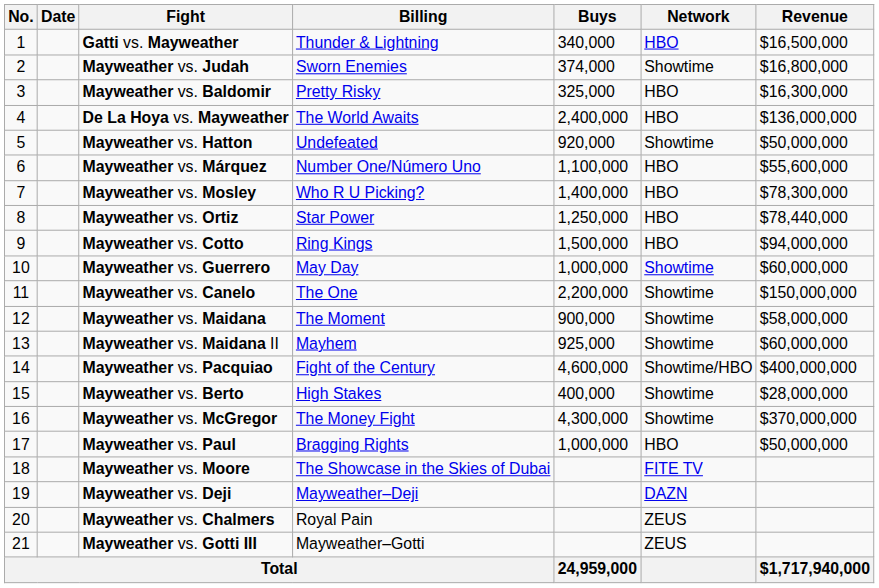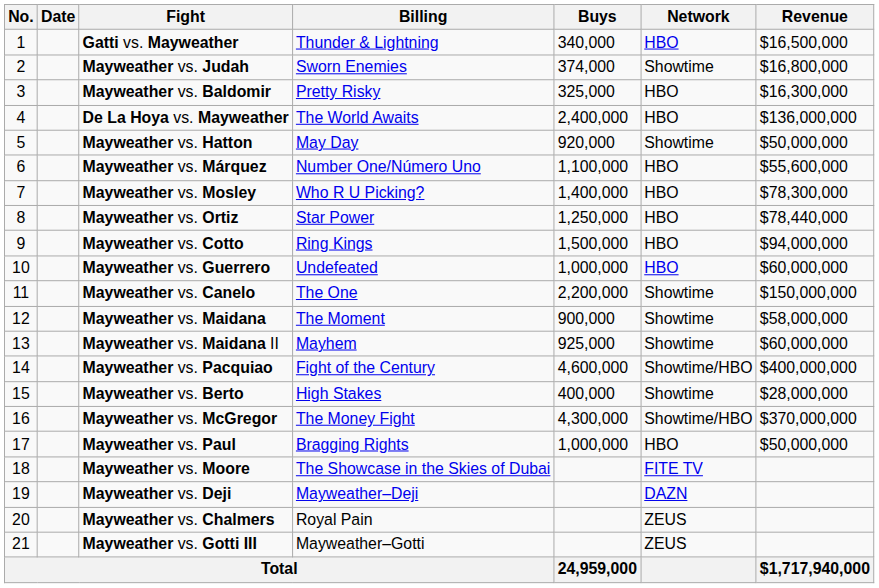Mayweather vs. Hatton | Billing: Undefeated -> May Day
Mayweather vs. Guerrero | Billing: May Day -> Undefeated
Mayweather vs. Guerrero | Network: Showtime -> HBO
Mayweather vs. McGregor | Network: Showtime -> Showtime/HBO
